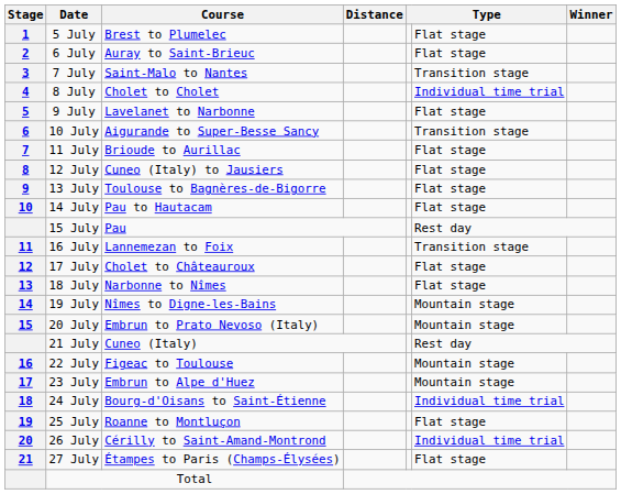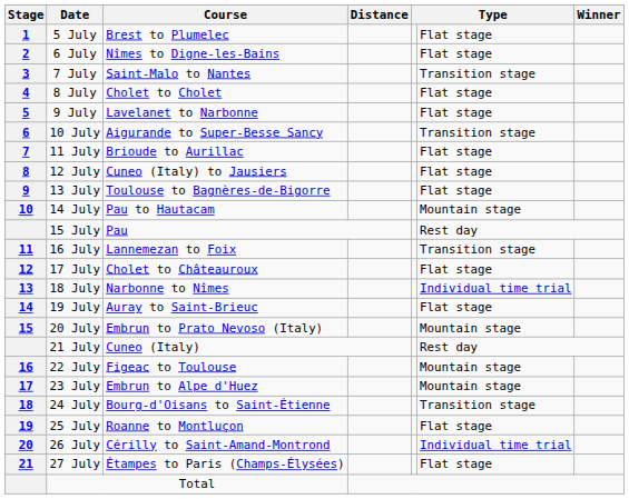6 July | Course: Auray to Saint-Brieuc -> Nîmes to Digne-les-Bains
8 July | column 6: Individual time trial -> Flat stage
14 July | column 6: Flat stage -> Mountain stage
18 July | column 6: Flat stage -> Individual time trial
19 July | Course: Nîmes to Digne-les-Bains -> Auray to Saint-Brieuc
19 July | column 6: Mountain stage -> Flat stage
24 July | column 6: Individual time trial -> Transition stage
